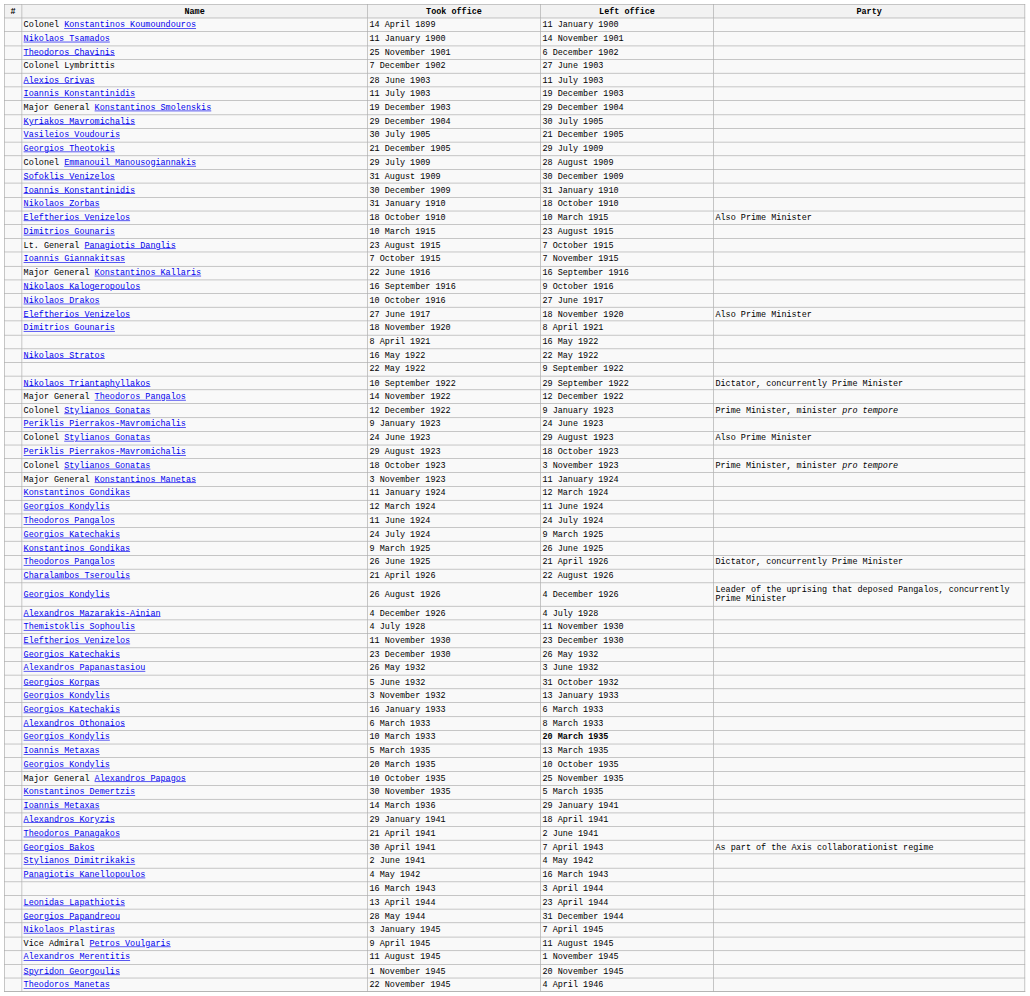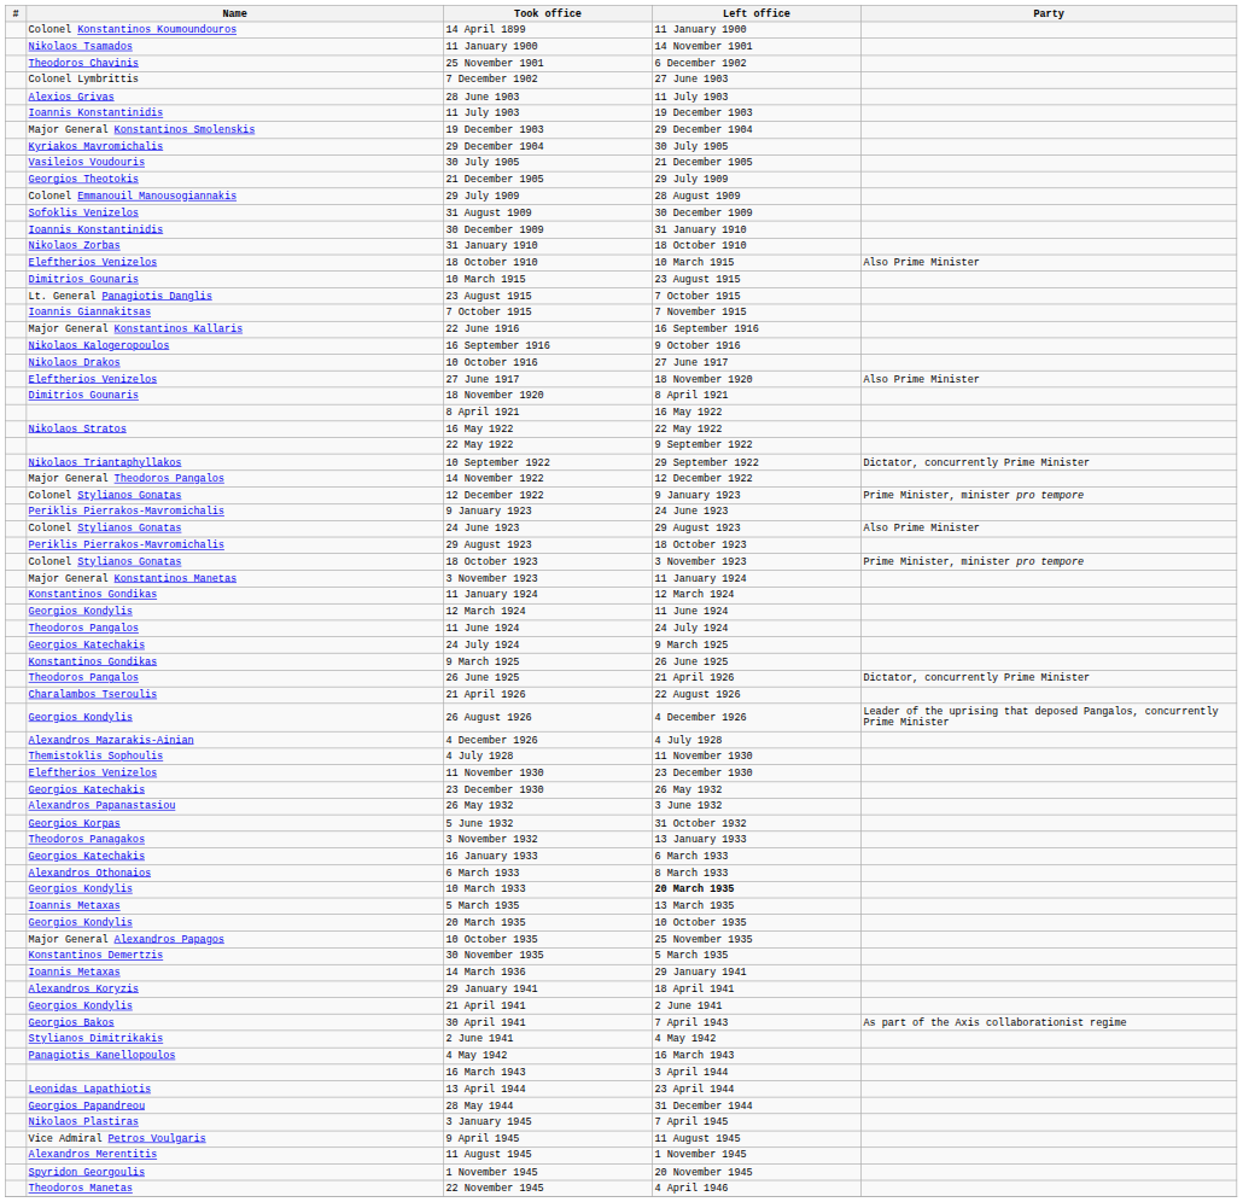3 November 1932 | Name: Georgios Kondylis -> Theodoros Panagakos
21 April 1941 | Name: Theodoros Panagakos -> Georgios Kondylis
